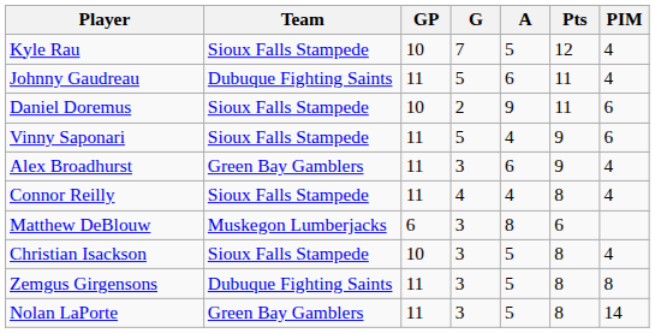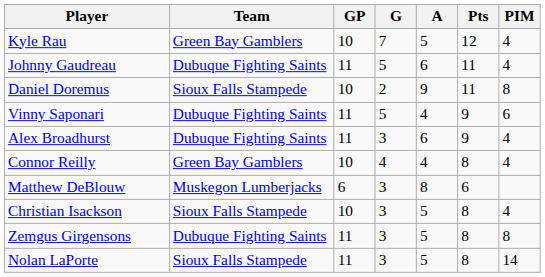Kyle Rau | Team: Sioux Falls Stampede -> Green Bay Gamblers
Daniel Doremus | PIM: 6 -> 8
Vinny Saponari | Team: Sioux Falls Stampede -> Dubuque Fighting Saints
Alex Broadhurst | Team: Green Bay Gamblers -> Dubuque Fighting Saints
Connor Reilly | Team: Sioux Falls Stampede -> Green Bay Gamblers
Connor Reilly | GP: 11 -> 10
Nolan LaPorte | Team: Green Bay Gamblers -> Sioux Falls Stampede
